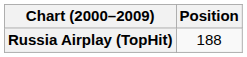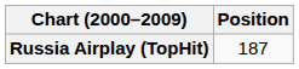Russia Airplay (TopHit) | Position: 188 -> 187
